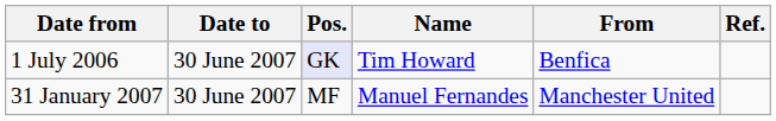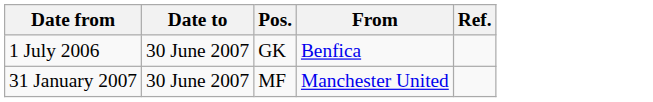- column: Name | Tim Howard | Manuel Fernandes
1 July 2006 | Pos.: lavender background -> no background
